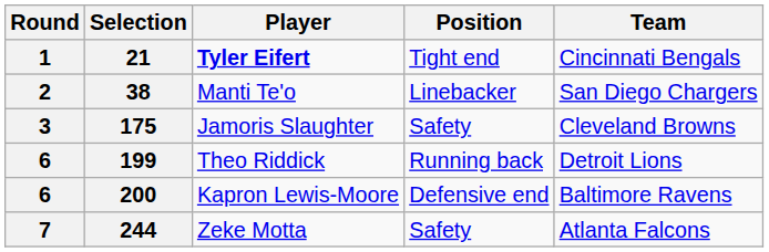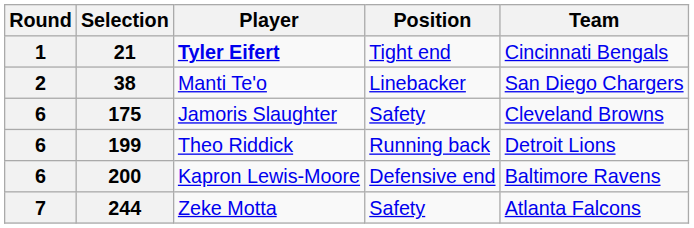175 | Round: 3 -> 6
